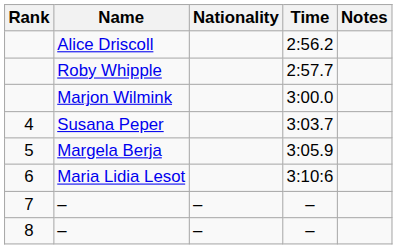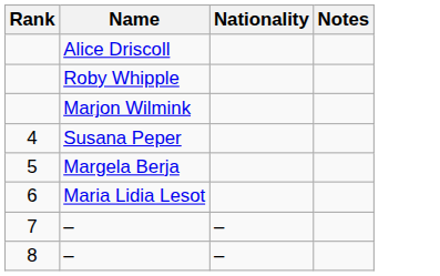- column: Time | 2:56.2 | 2:57.7 | 3:00.0 | 3:03.7 | 3:05.9 | 3:10:6 | – | –
